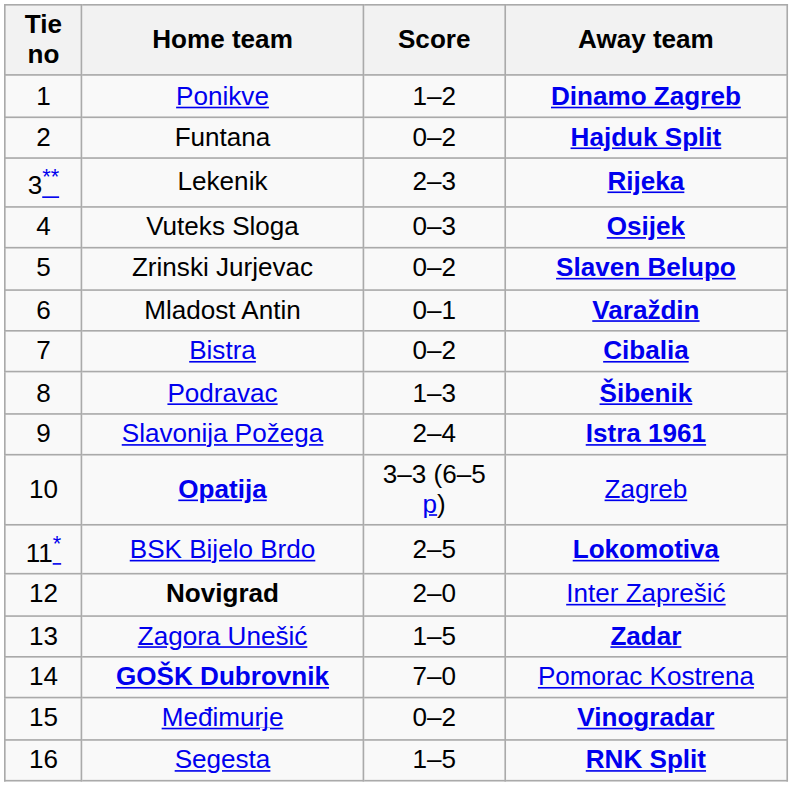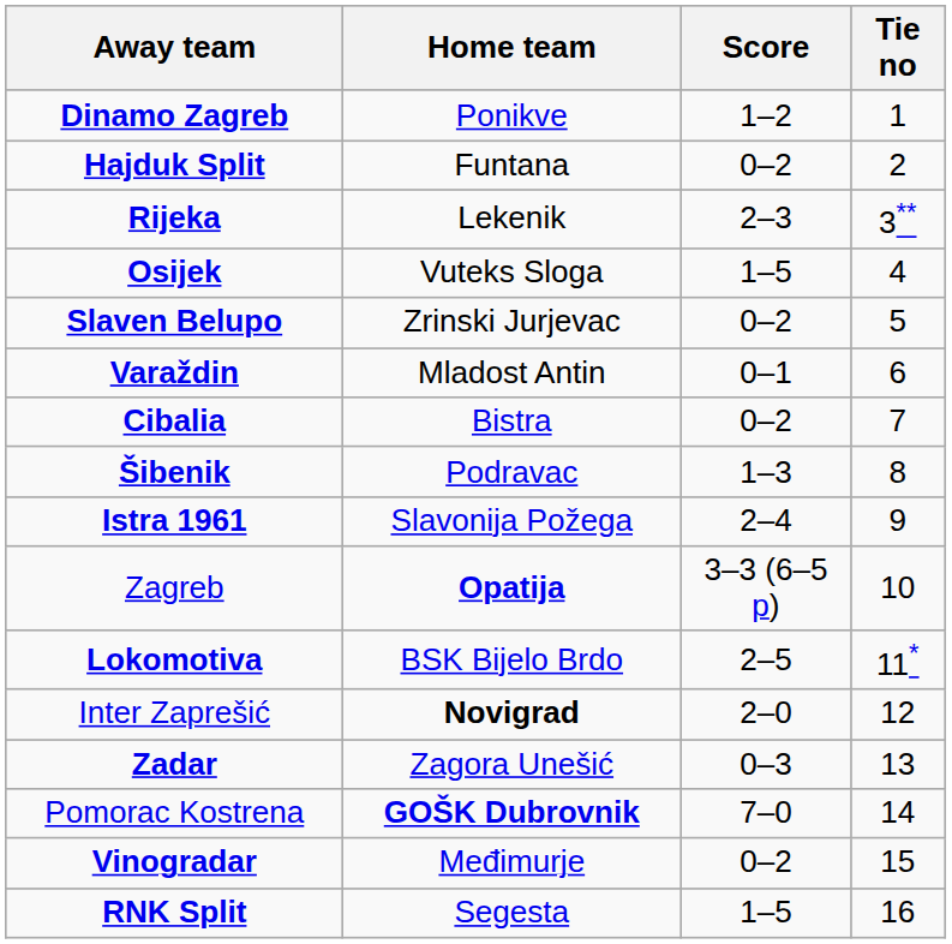columns swapped: Tie no <-> Away team
Vuteks Sloga | Score: 0–3 -> 1–5
Zagora Unešić | Score: 1–5 -> 0–3
